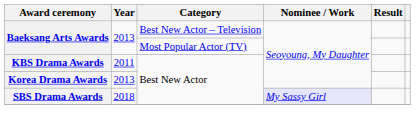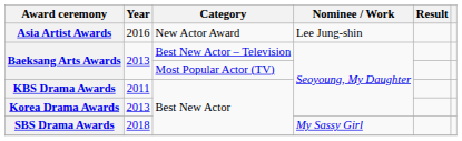+ row: Asia Artist Awards | 2016 | New Actor Award | Lee Jung-shin
SBS Drama Awards | Nominee / Work: lavender background -> no background
